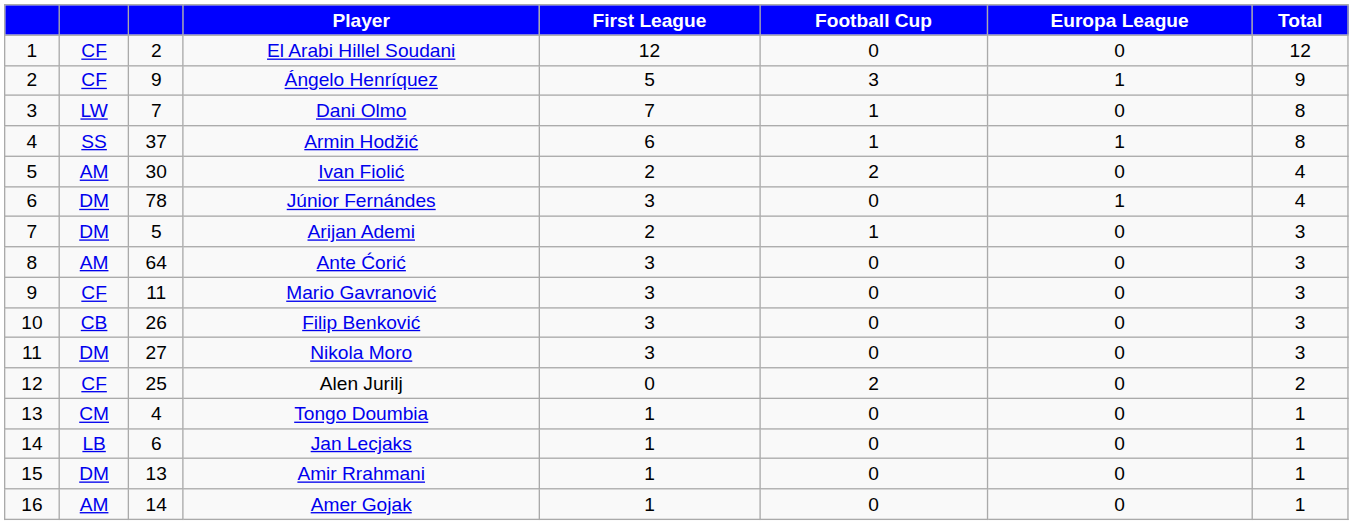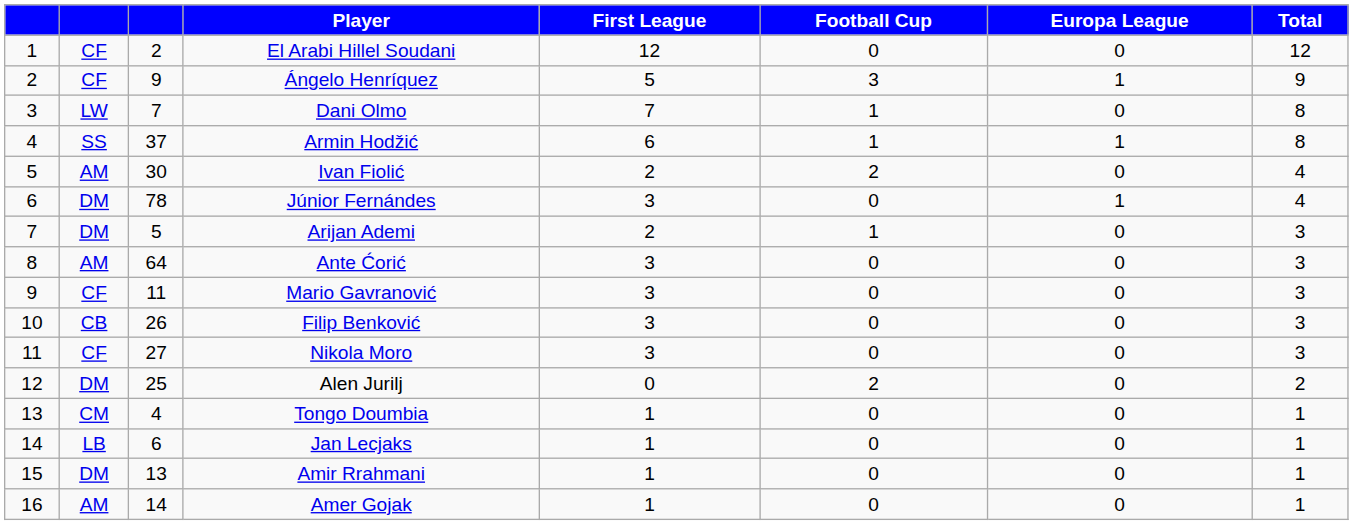Nikola Moro | column 2: DM -> CF
Alen Jurilj | column 2: CF -> DM
